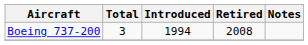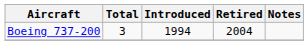Boeing 737-200 | Retired: 2008 -> 2004
